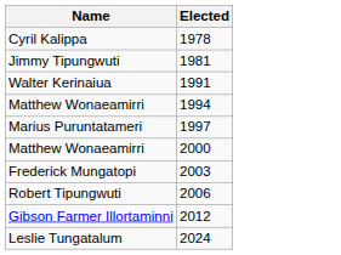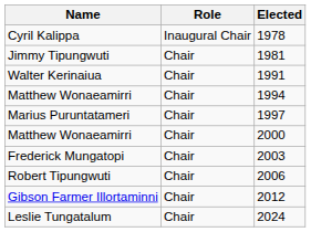+ column: Role | Inaugural Chair | Chair | Chair | Chair | Chair | Chair | Chair | Chair | Chair | Chair
